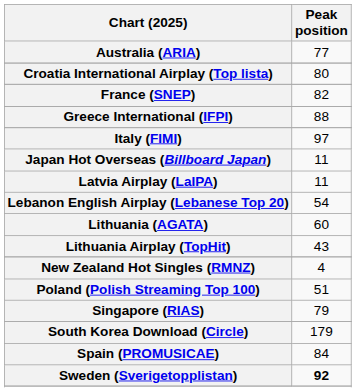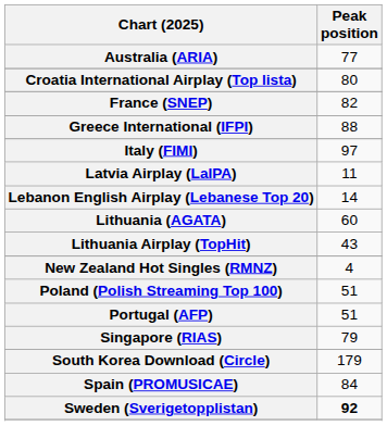- row: Japan Hot Overseas (Billboard Japan) | 11
Lebanon English Airplay (Lebanese Top 20) | Peak position: 54 -> 14
+ row: Portugal (AFP) | 51
